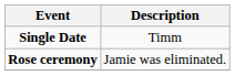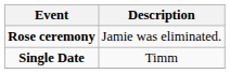rows swapped: Single Date <-> Rose ceremony
